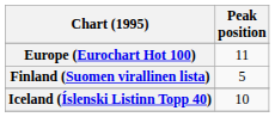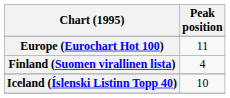Finland (Suomen virallinen lista) | Peak position: 5 -> 4
